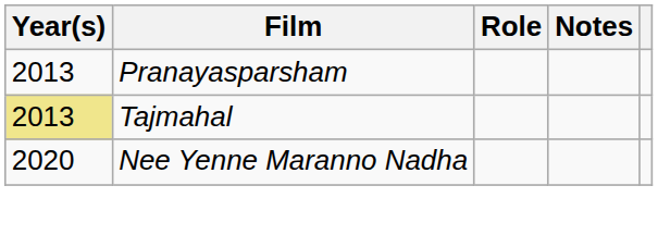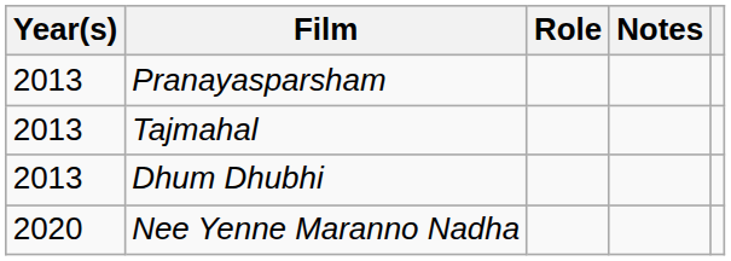Tajmahal | Year(s): khaki background -> no background
+ row: 2013 | Dhum Dhubhi
